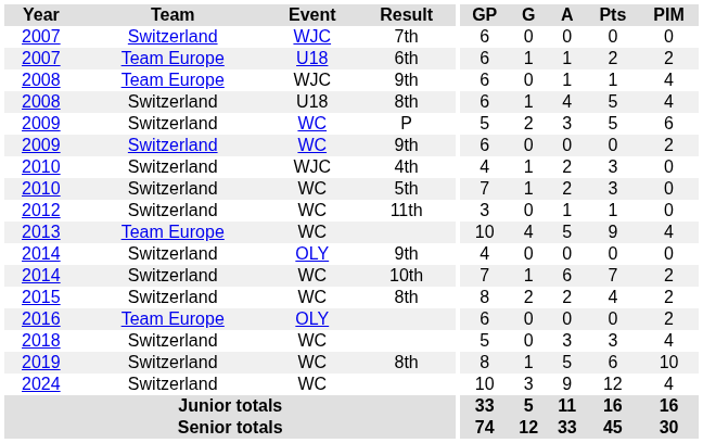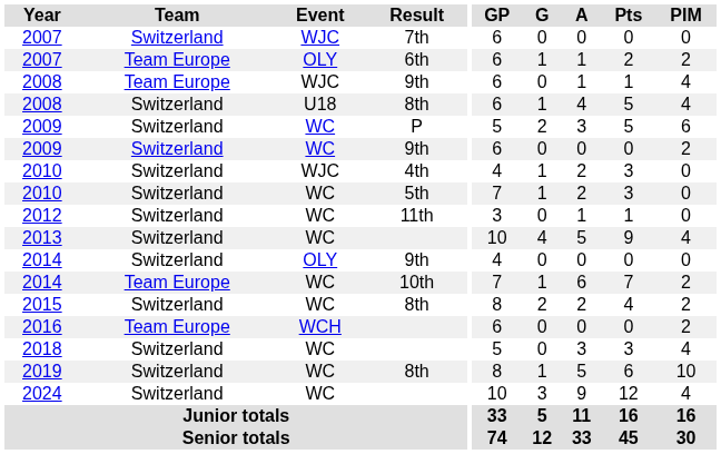2007 / 6th | Event: U18 -> OLY
2013 | Team: Team Europe -> Switzerland
2014 / 10th | Team: Switzerland -> Team Europe
2016 | Event: OLY -> WCH
